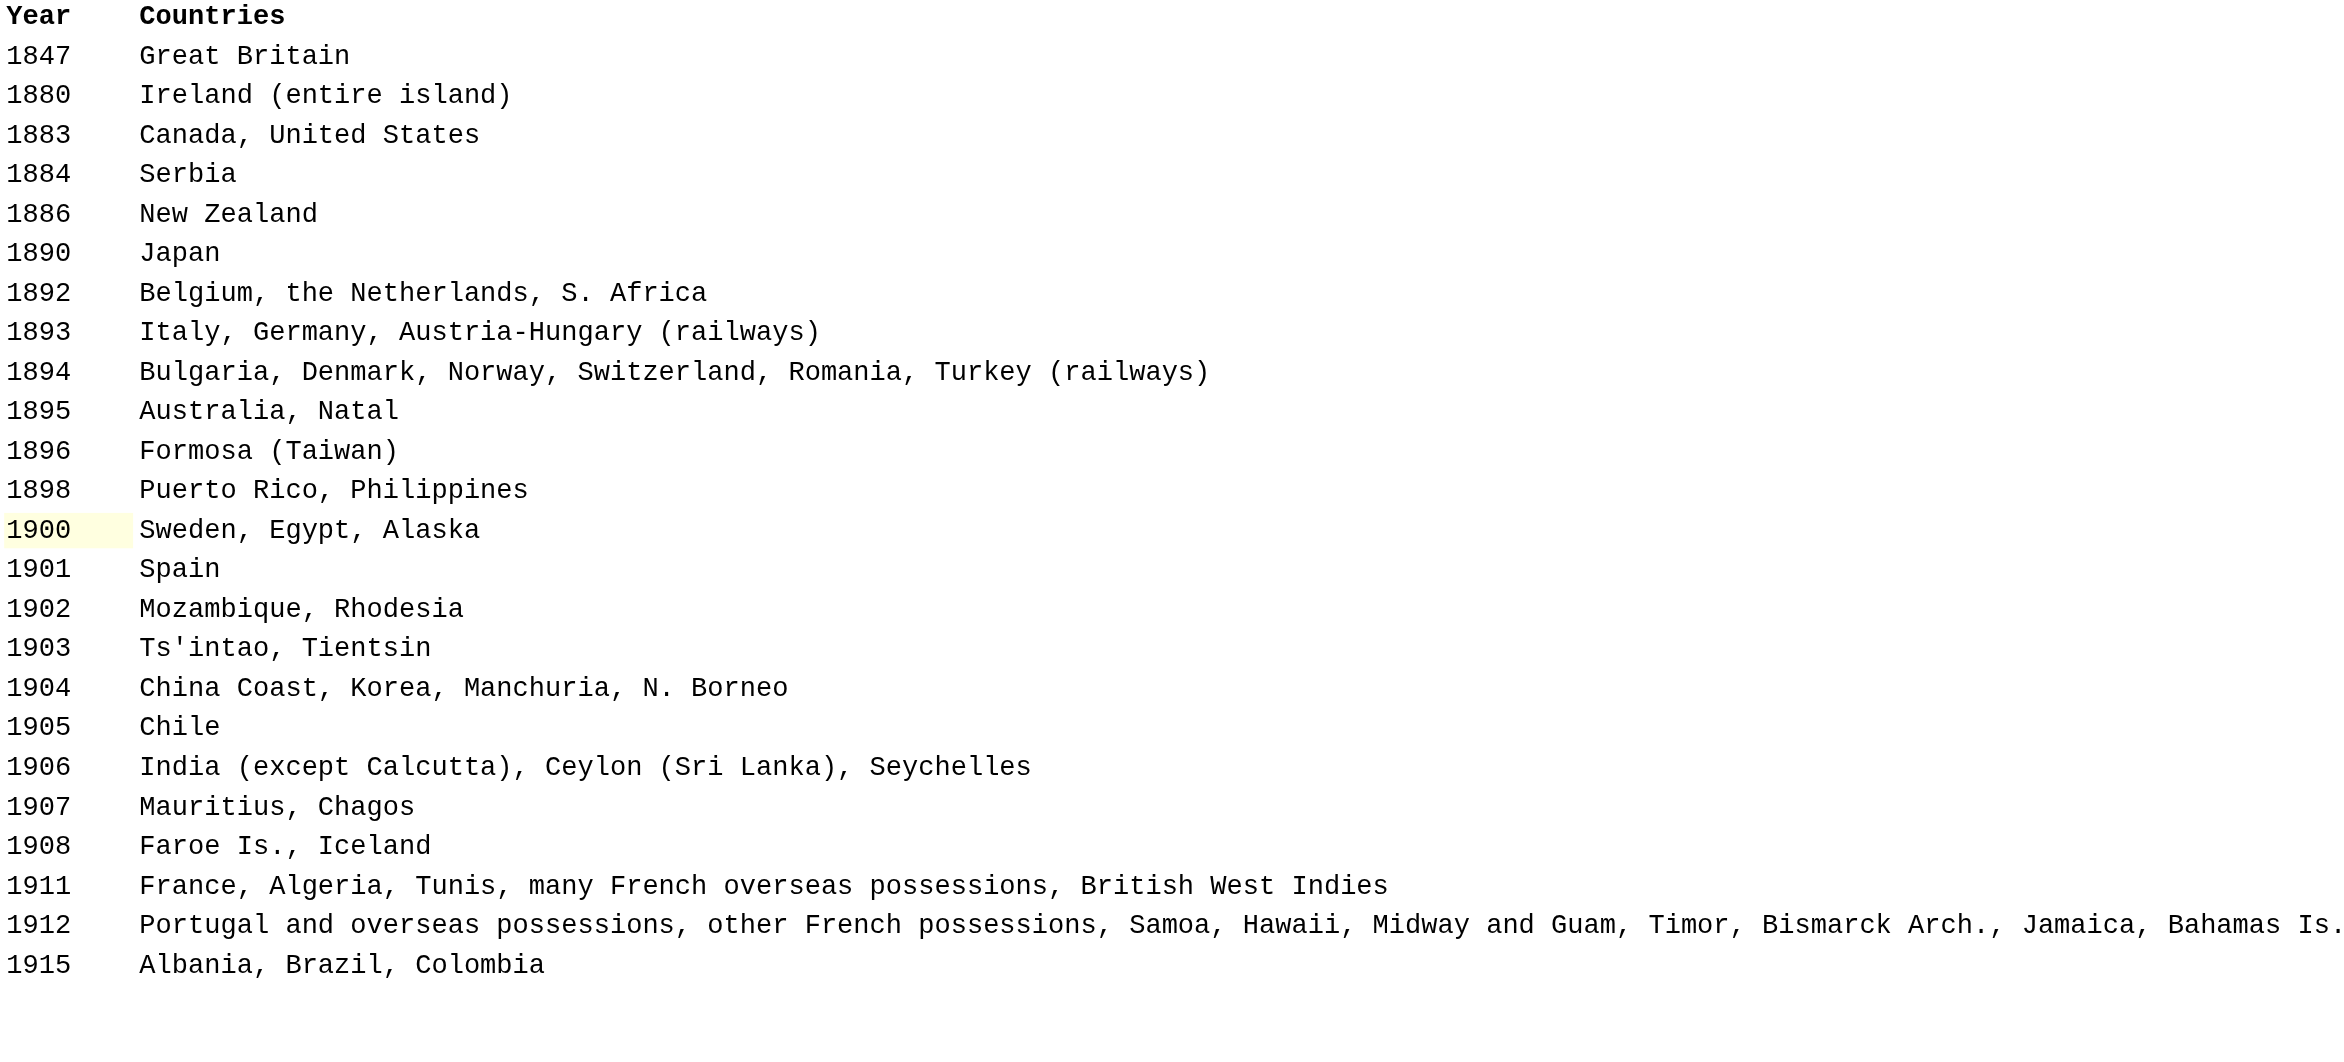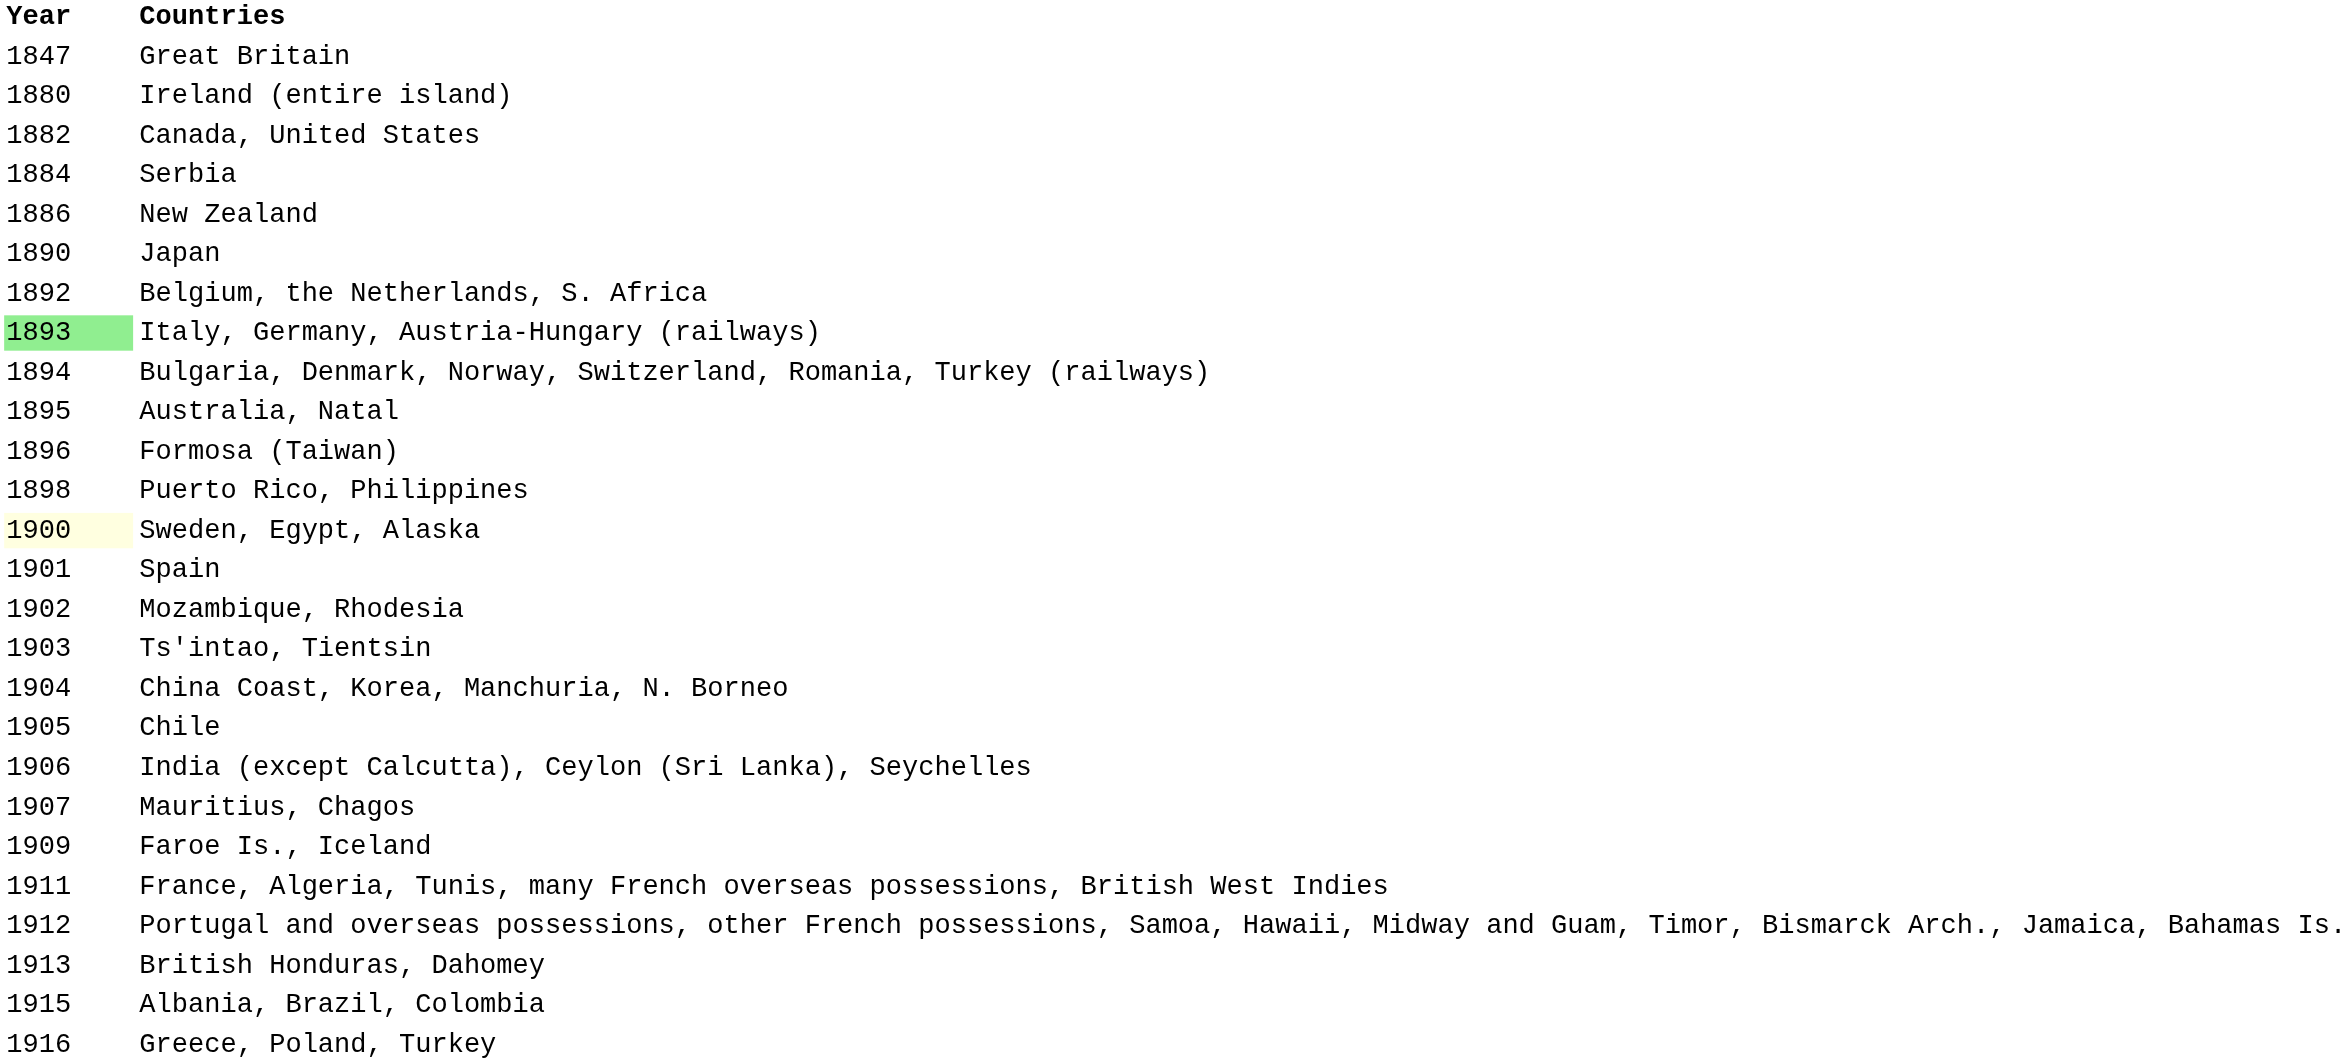Canada, United States | Year: 1883 -> 1882
Italy, Germany, Austria-Hungary (railways) | Year: no background -> lightgreen background
Faroe Is., Iceland | Year: 1908 -> 1909
+ row: 1913 | British Honduras, Dahomey
+ row: 1916 | Greece, Poland, Turkey
